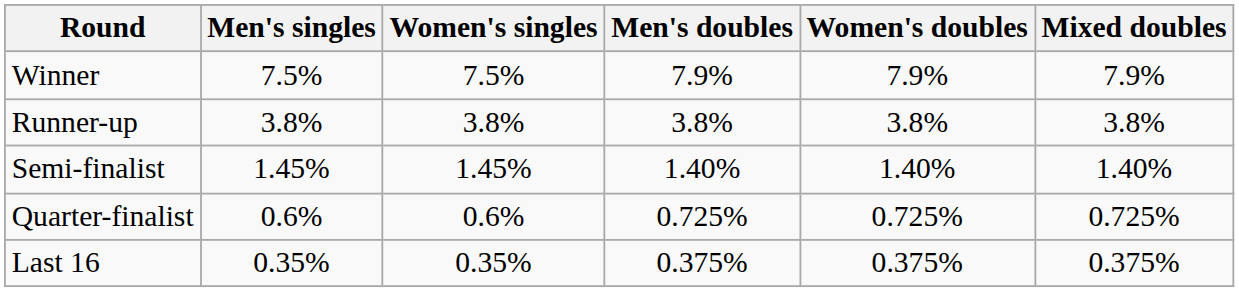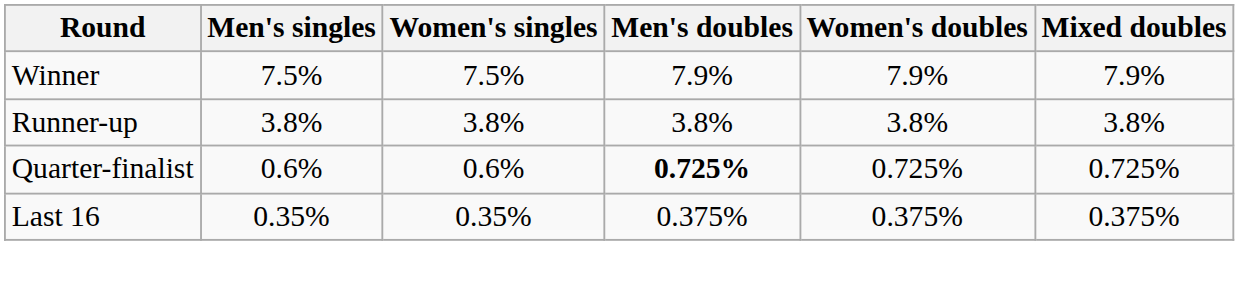- row: Semi-finalist | 1.45% | 1.45% | 1.40% | 1.40% | 1.40%
Quarter-finalist | Men's doubles: normal -> bold
